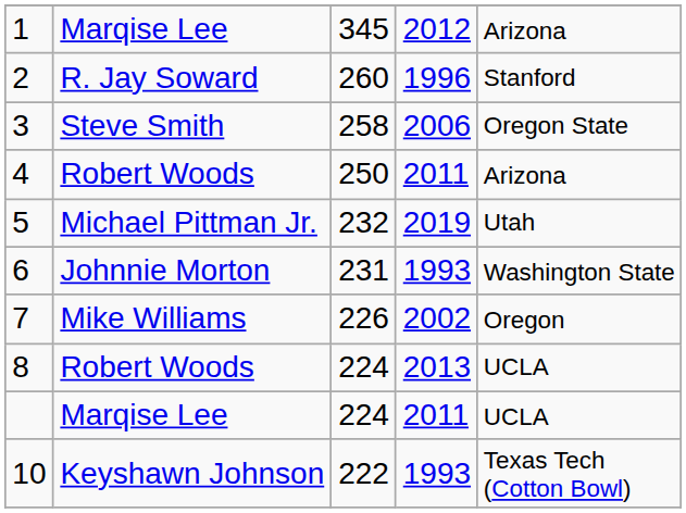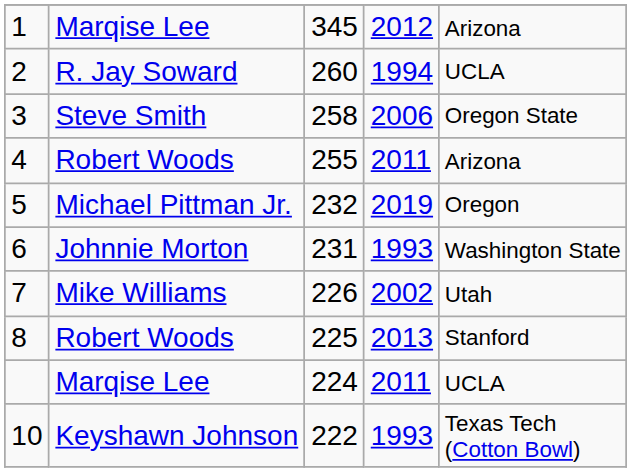2 | column 4: 1996 -> 1994
2 | column 5: Stanford -> UCLA
4 | column 3: 250 -> 255
5 | column 5: Utah -> Oregon
7 | column 5: Oregon -> Utah
8 | column 3: 224 -> 225
8 | column 5: UCLA -> Stanford
